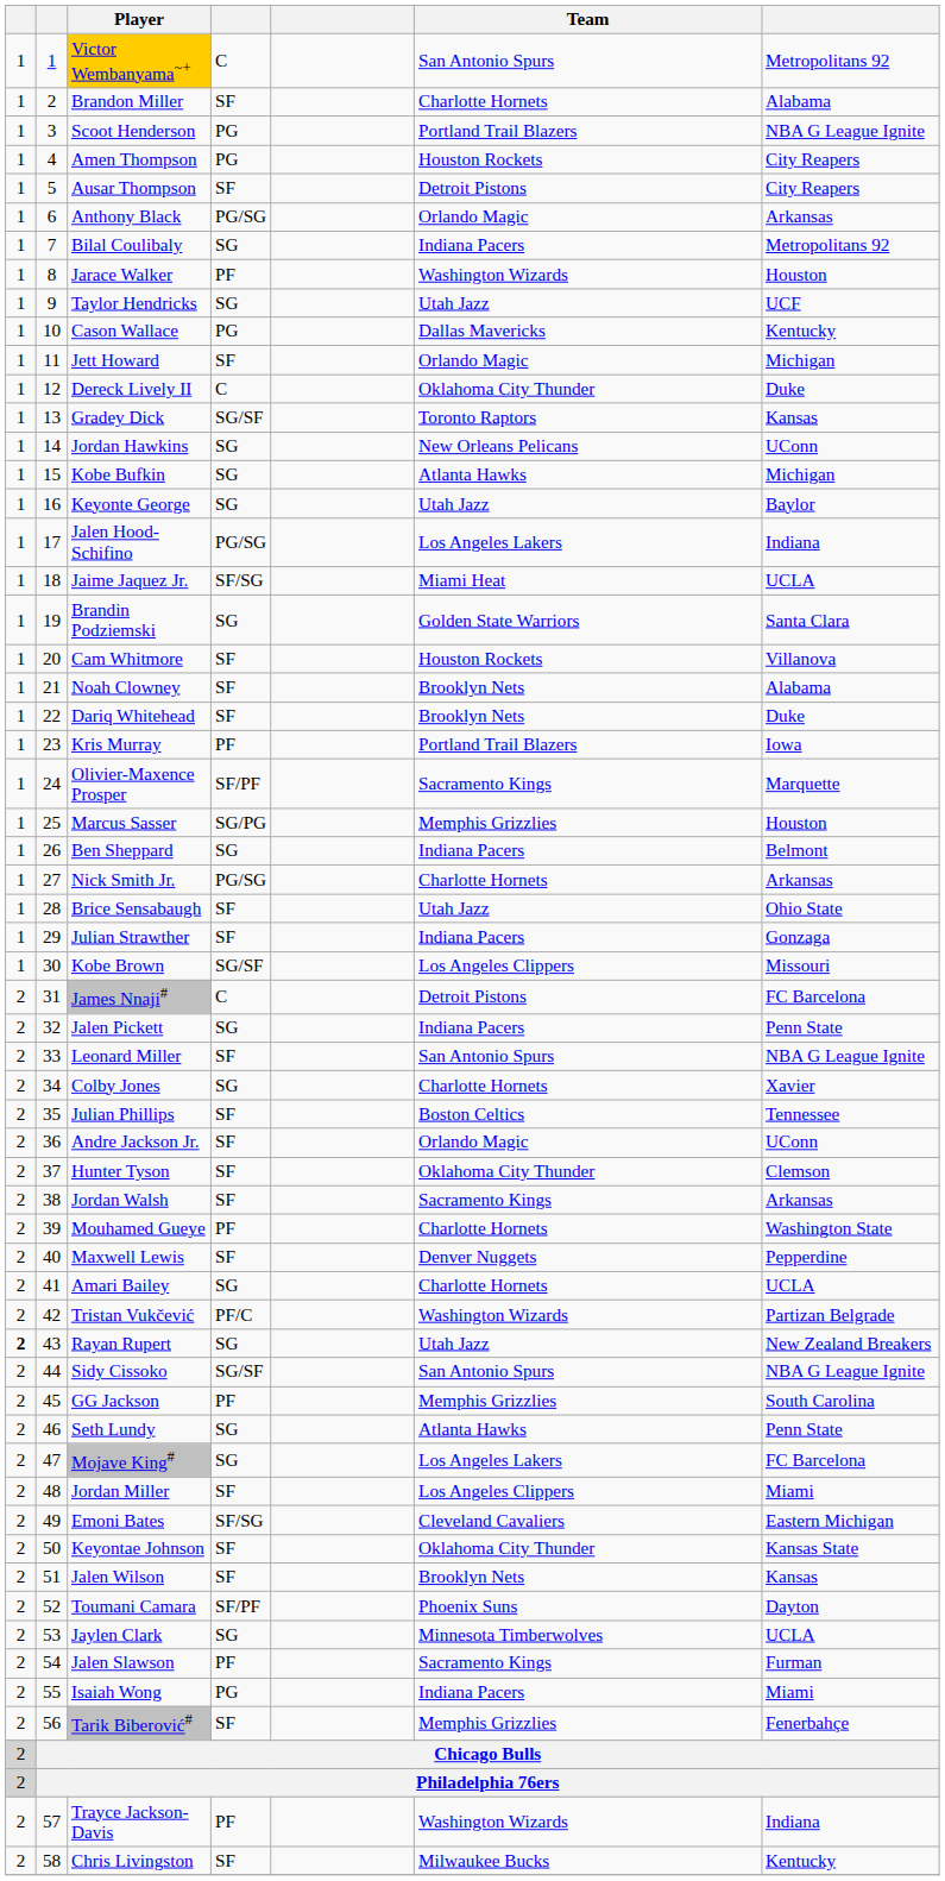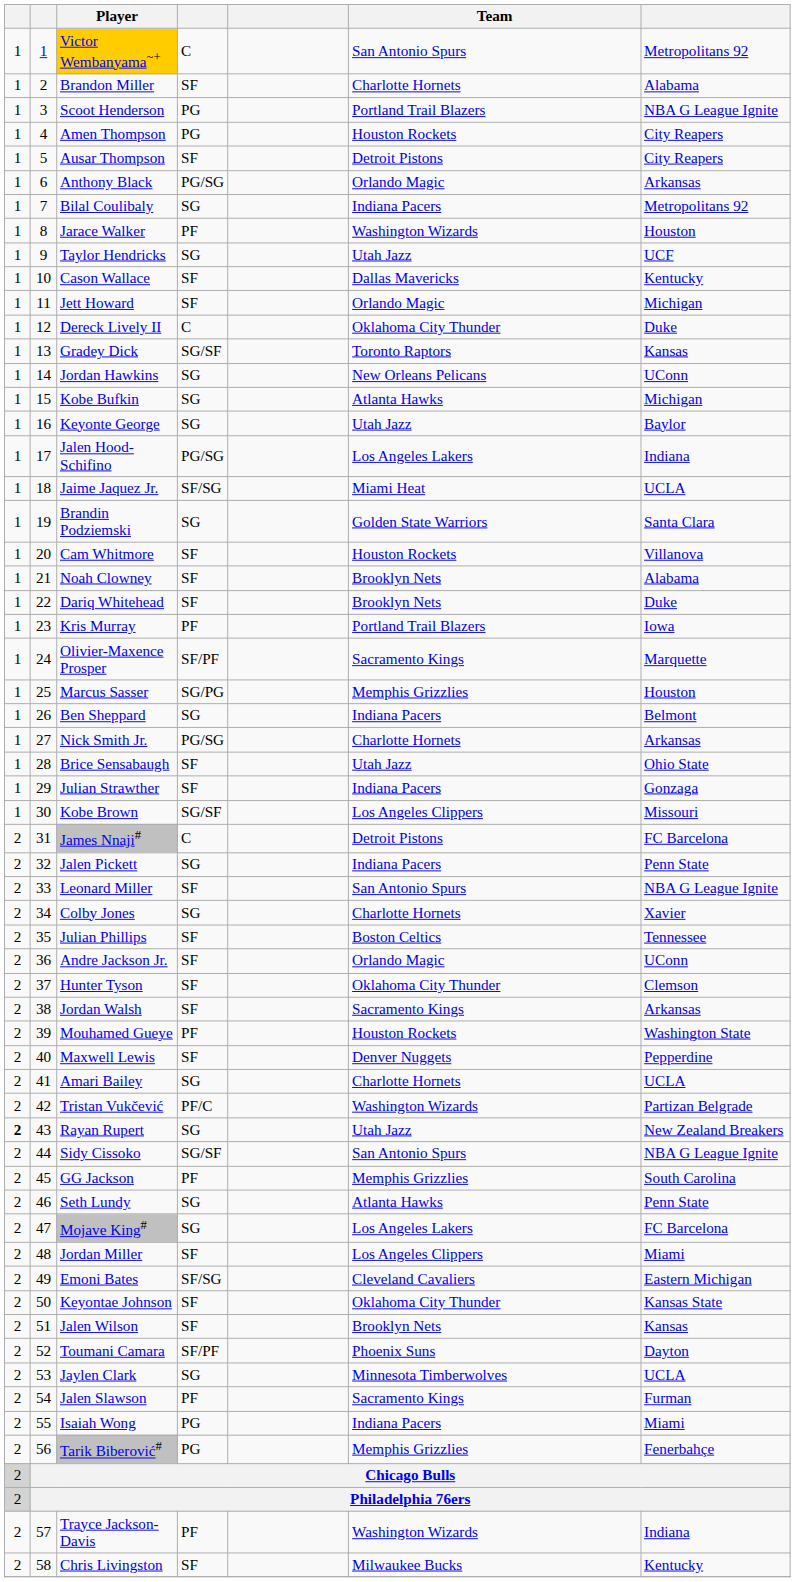Cason Wallace | column 4: PG -> SF
Mouhamed Gueye | Team: Charlotte Hornets -> Houston Rockets
Tarik Biberović# | column 4: SF -> PG
